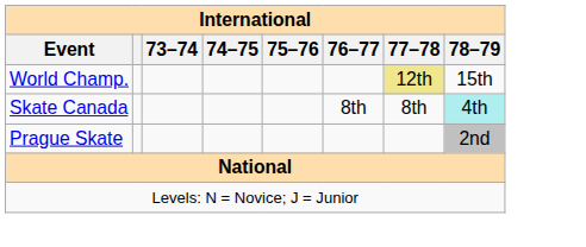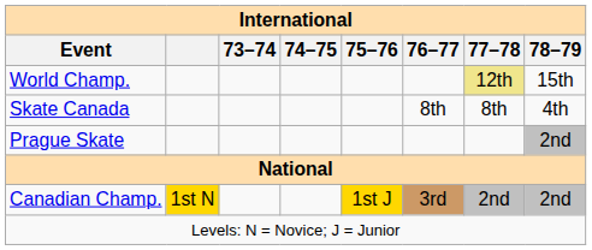Skate Canada | 78–79: paleturquoise background -> no background
+ row: Canadian Champ. | 1st N | 1st J | 3rd | 2nd | 2nd
